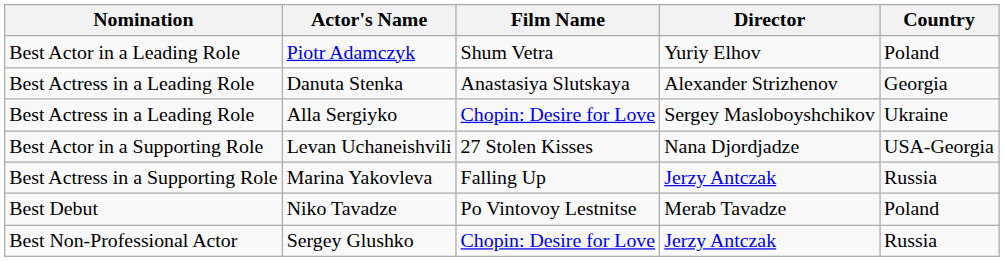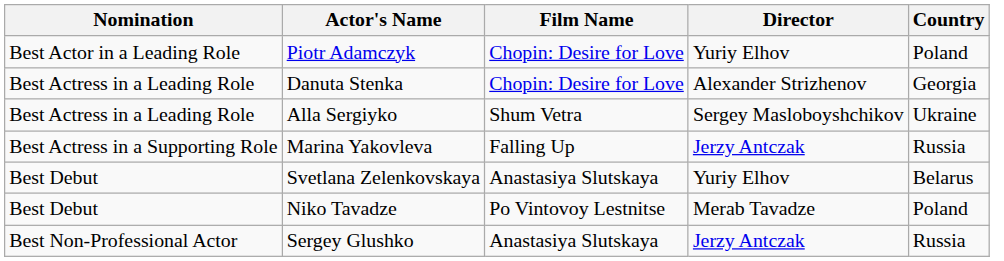Piotr Adamczyk | Film Name: Shum Vetra -> Chopin: Desire for Love
Danuta Stenka | Film Name: Anastasiya Slutskaya -> Chopin: Desire for Love
Alla Sergiyko | Film Name: Chopin: Desire for Love -> Shum Vetra
- row: Best Actor in a Supporting Role | Levan Uchaneishvili | 27 Stolen Kisses | Nana Djordjadze | USA-Georgia
+ row: Best Debut | Svetlana Zelenkovskaya | Anastasiya Slutskaya | Yuriy Elhov | Belarus
Sergey Glushko | Film Name: Chopin: Desire for Love -> Anastasiya Slutskaya
